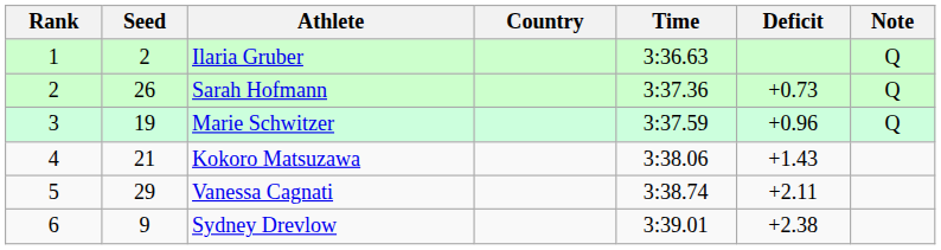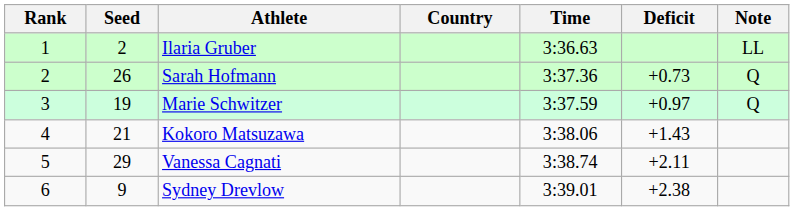Ilaria Gruber | Note: Q -> LL
Marie Schwitzer | Deficit: +0.96 -> +0.97
